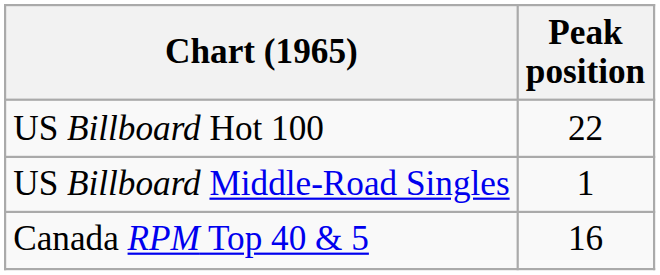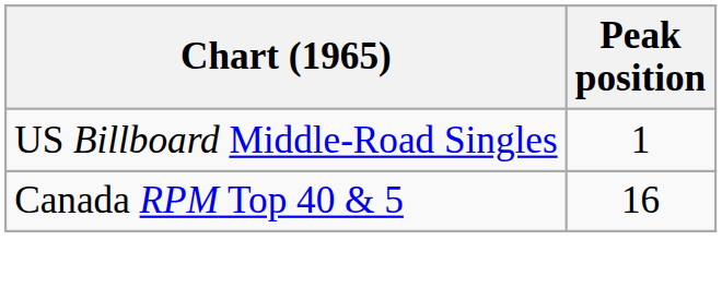- row: US Billboard Hot 100 | 22
